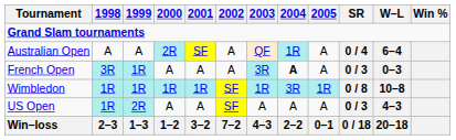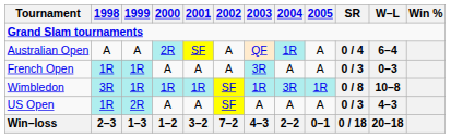French Open | 1998: 3R -> 1R
French Open | 2004: bold -> normal
Wimbledon | 1998: 1R -> 3R
